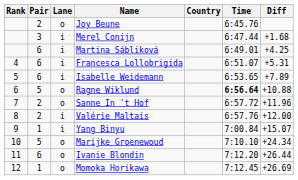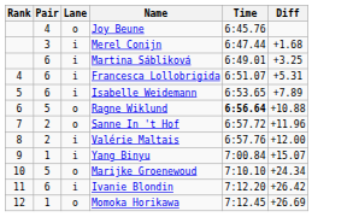- column: Country
Joy Beune | Pair: 2 -> 4
Martina Sábliková | Diff: +4.25 -> +3.25
Ivanie Blondin | Lane: o -> i
Ivanie Blondin | Diff: +26.44 -> +26.42
